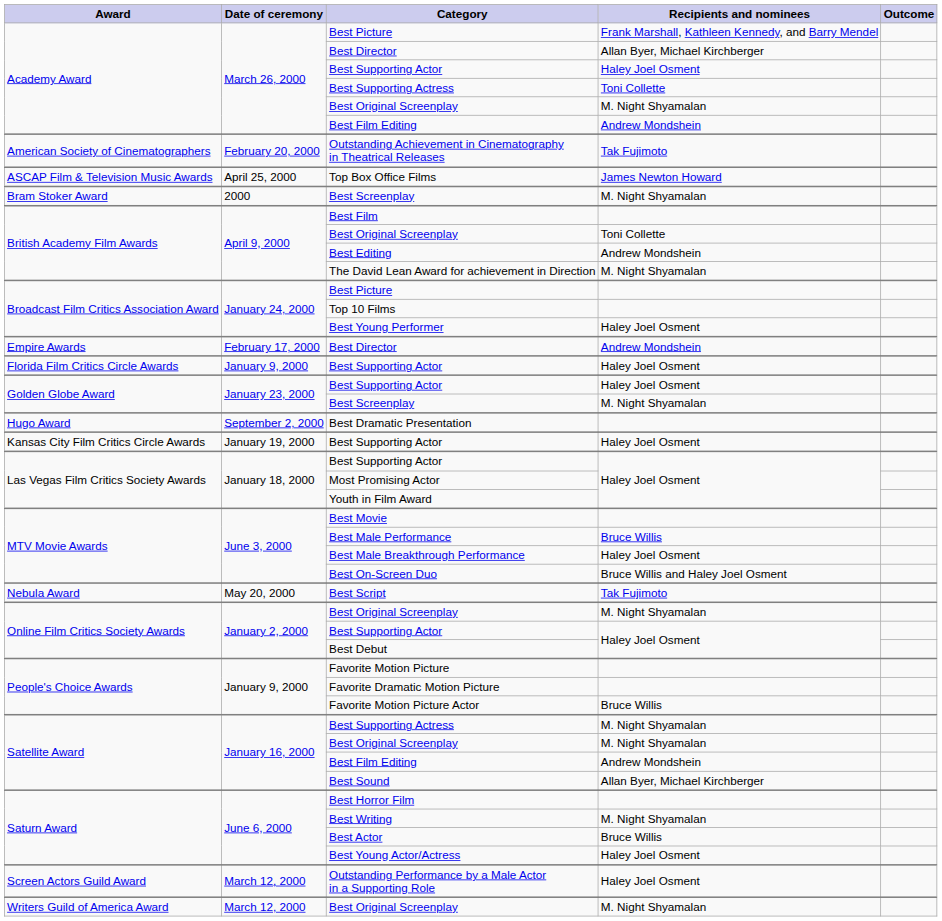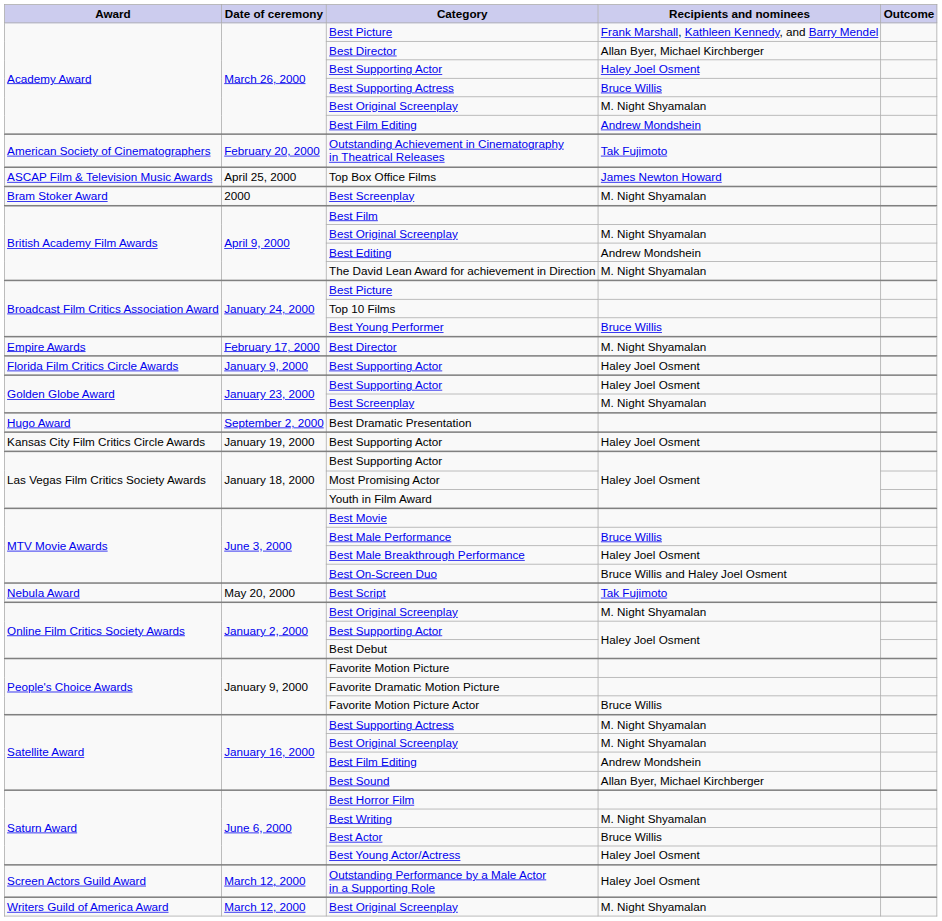Academy Award / Best Supporting Actress | Recipients and nominees: Toni Collette -> Bruce Willis
British Academy Film Awards / Best Original Screenplay | Recipients and nominees: Toni Collette -> M. Night Shyamalan
Best Young Performer | Recipients and nominees: Haley Joel Osment -> Bruce Willis
Empire Awards / Best Director | Recipients and nominees: Andrew Mondshein -> M. Night Shyamalan
